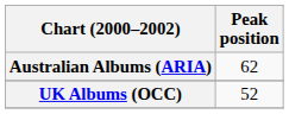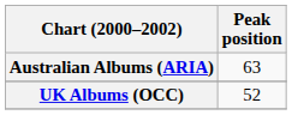Australian Albums (ARIA) | Peak position: 62 -> 63
